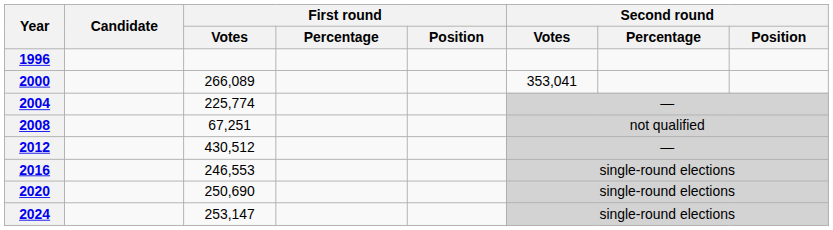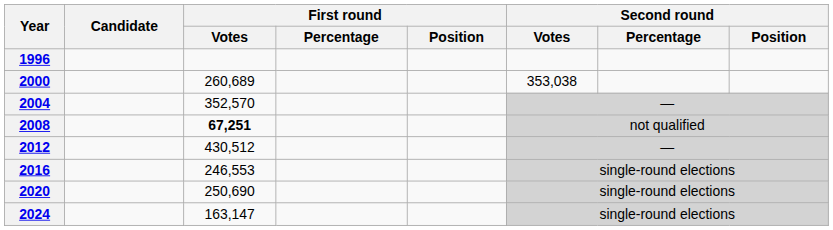2000 | First round / Votes: 266,089 -> 260,689
2000 | Second round / Votes: 353,041 -> 353,038
2004 | First round / Votes: 225,774 -> 352,570
2008 | First round / Votes: normal -> bold
2024 | First round / Votes: 253,147 -> 163,147
